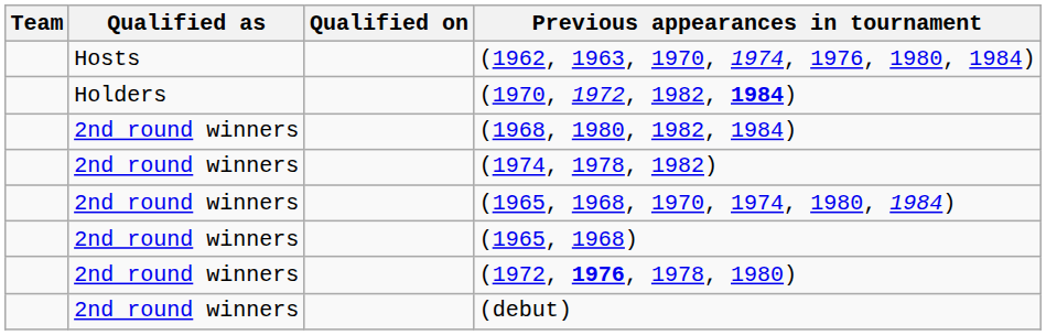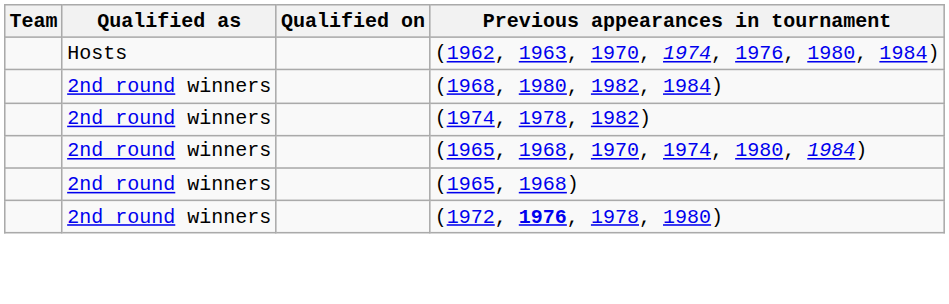- row: Holders | (1970, 1972, 1982, 1984)
- row: 2nd round winners | (debut)
